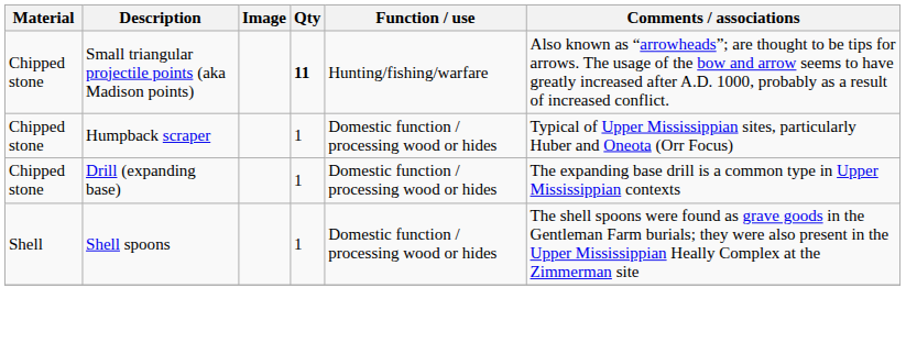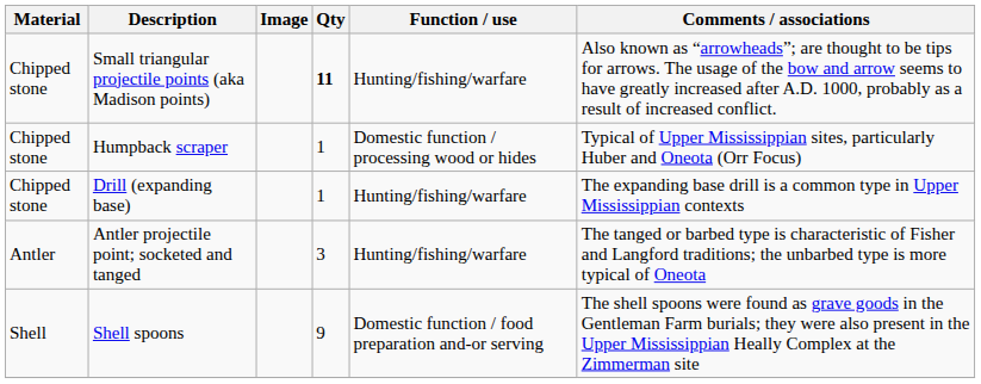Drill (expanding base) | Function / use: Domestic function / processing wood or hides -> Hunting/fishing/warfare
+ row: Antler | Antler projectile point; socketed and tanged | 3 | Hunting/fishing/warfare | The tanged or barbed type is characteristic of Fisher and Langford traditions; the unbarbed type is more typical of Oneota
Shell spoons | Qty: 1 -> 9
Shell spoons | Function / use: Domestic function / processing wood or hides -> Domestic function / food preparation and-or serving
